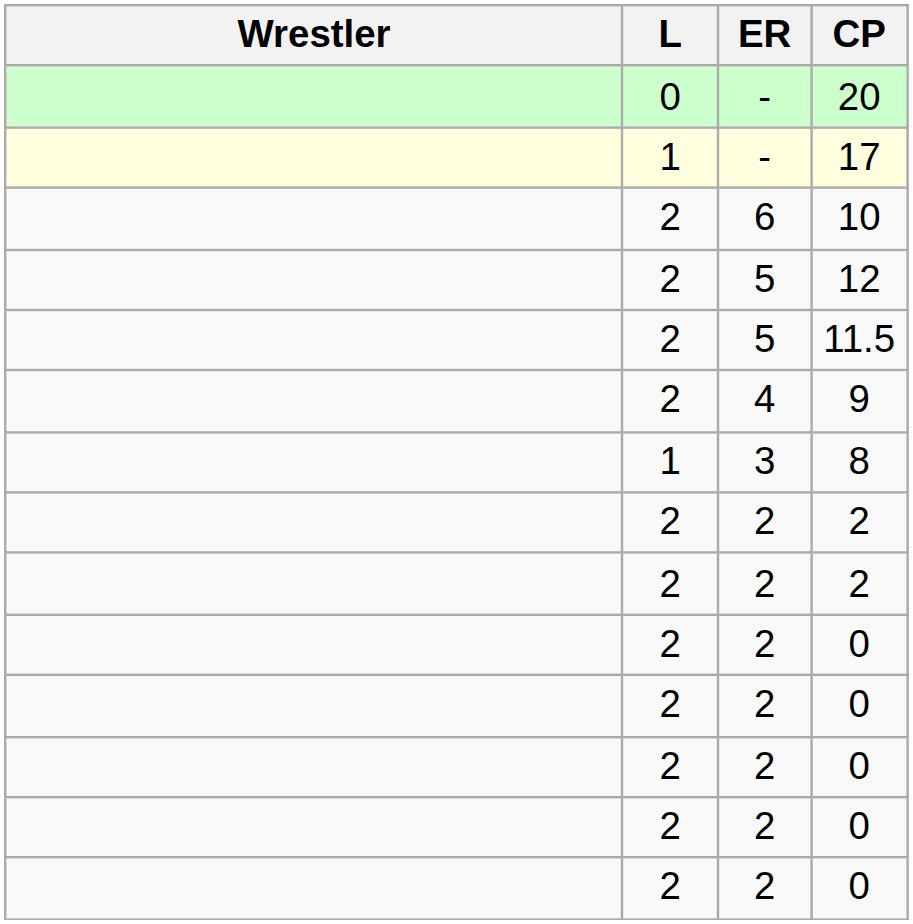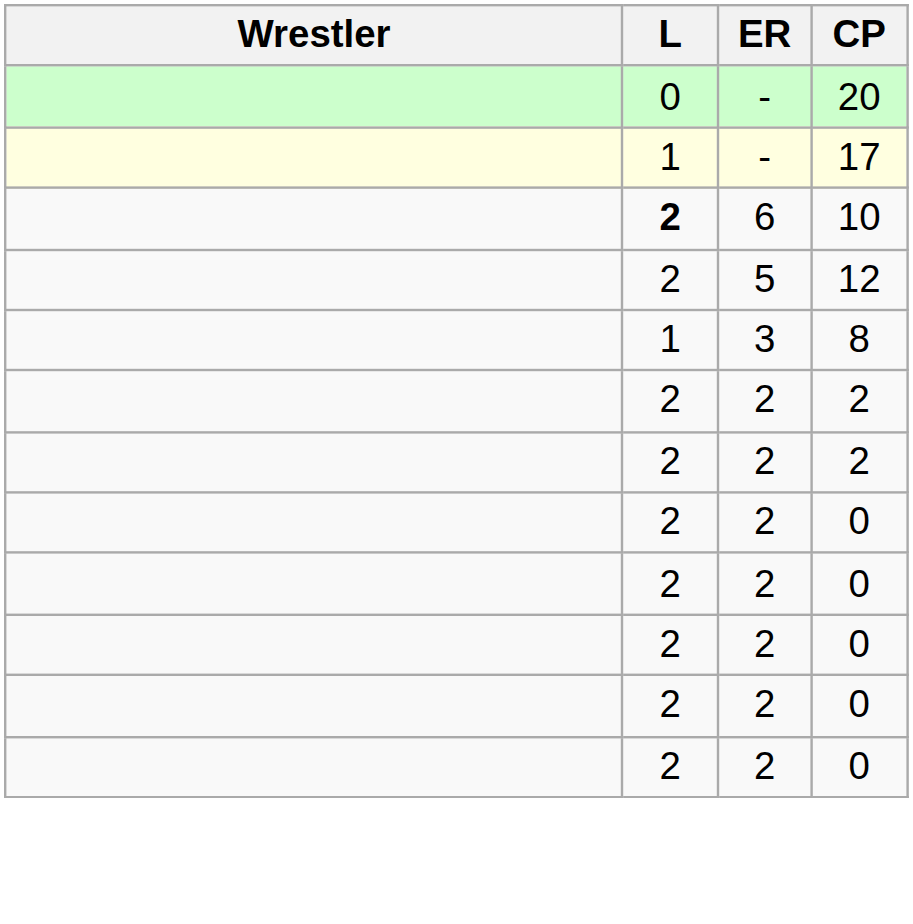10 | L: normal -> bold
- row: 2 | 5 | 11.5
- row: 2 | 4 | 9
